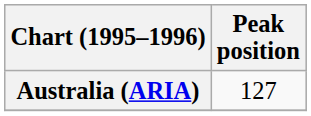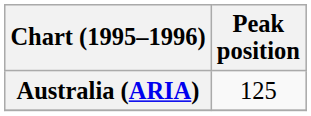Australia (ARIA) | Peak position: 127 -> 125
